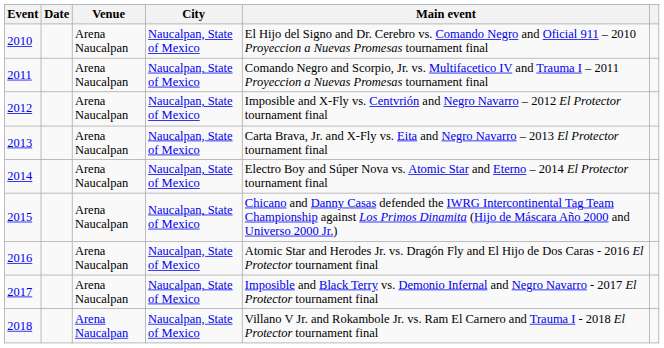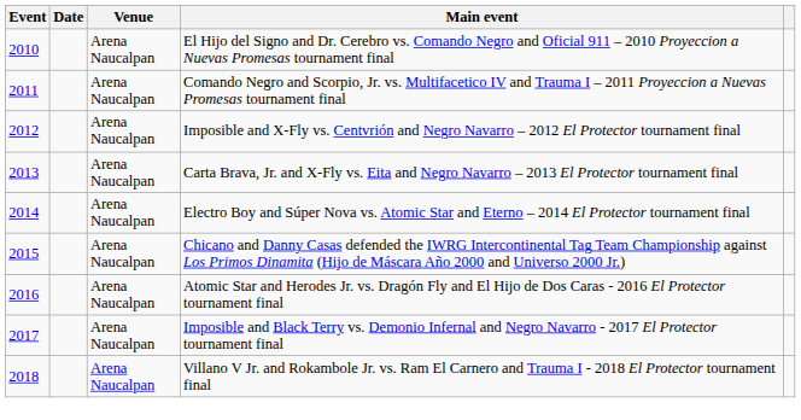- column: City | Naucalpan, State of Mexico | Naucalpan, State of Mexico | Naucalpan, State of Mexico | Naucalpan, State of Mexico | Naucalpan, State of Mexico | Naucalpan, State of Mexico | Naucalpan, State of Mexico | Naucalpan, State of Mexico | Naucalpan, State of Mexico
